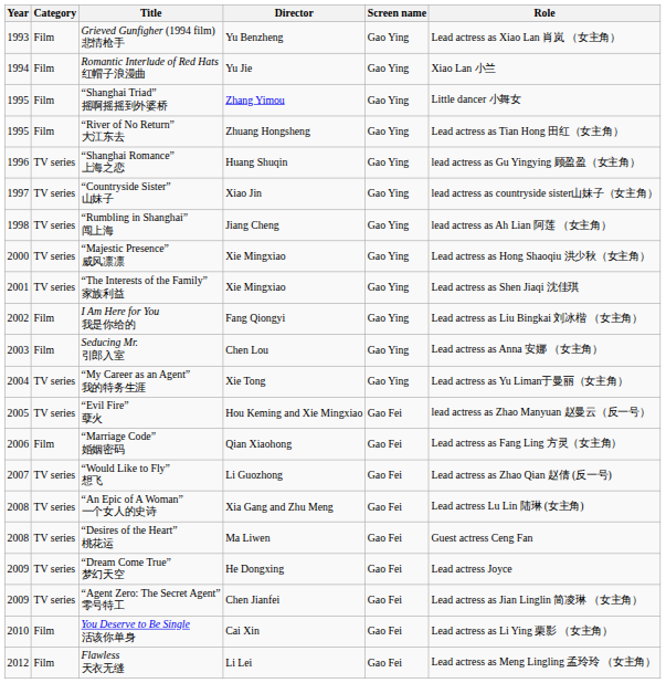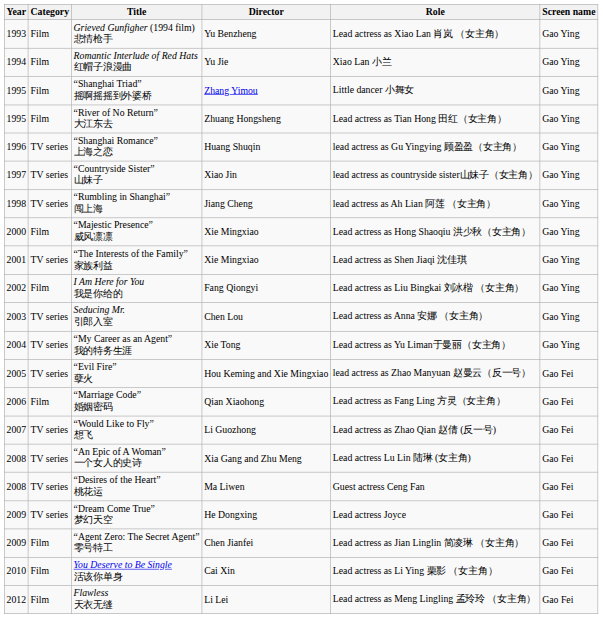columns swapped: Screen name <-> Role
“Majestic Presence” 威风凛凛 | Category: TV series -> Film
Seducing Mr. 引郎入室 | Category: Film -> TV series
“Agent Zero: The Secret Agent” 零号特工 | Category: TV series -> Film
